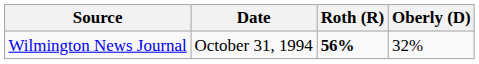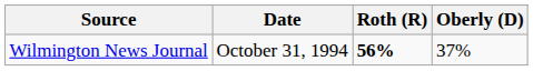Wilmington News Journal | Oberly (D): 32% -> 37%
